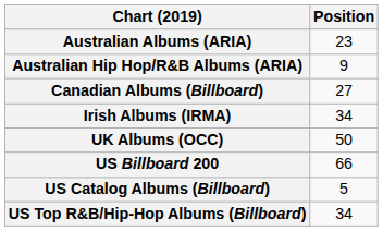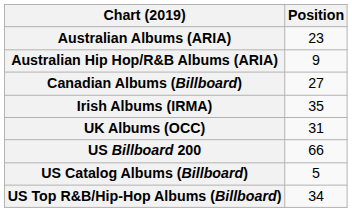Irish Albums (IRMA) | Position: 34 -> 35
UK Albums (OCC) | Position: 50 -> 31
